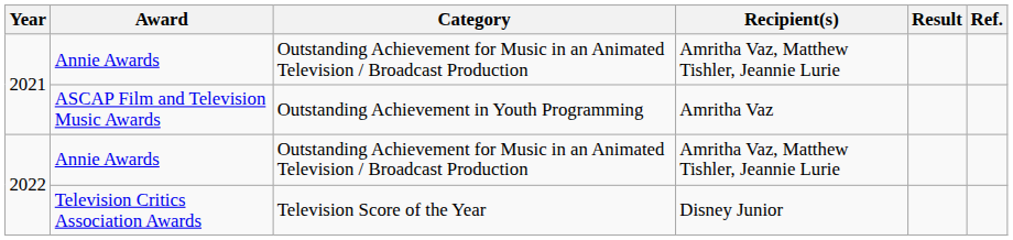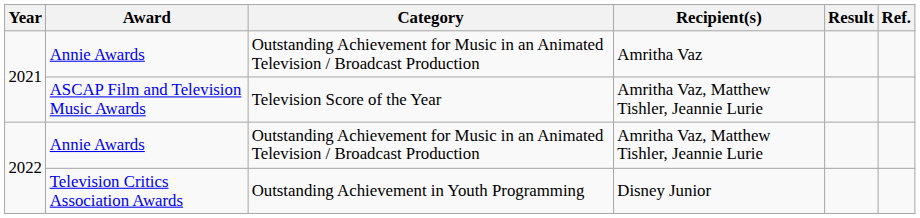2021 / Annie Awards | Recipient(s): Amritha Vaz, Matthew Tishler, Jeannie Lurie -> Amritha Vaz
ASCAP Film and Television Music Awards | Category: Outstanding Achievement in Youth Programming -> Television Score of the Year
ASCAP Film and Television Music Awards | Recipient(s): Amritha Vaz -> Amritha Vaz, Matthew Tishler, Jeannie Lurie
Television Critics Association Awards | Category: Television Score of the Year -> Outstanding Achievement in Youth Programming
